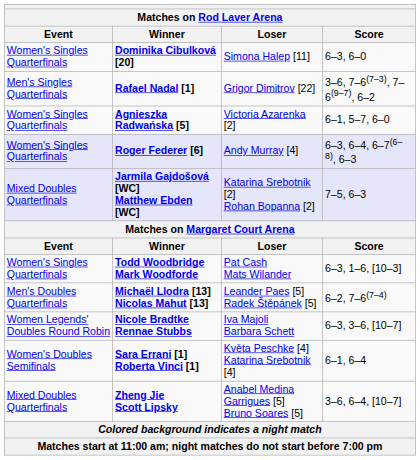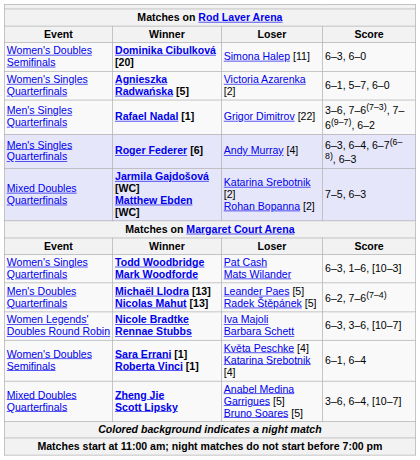Dominika Cibulková [20] | Event: Women's Singles Quarterfinals -> Women's Doubles Semifinals
rows swapped: Agnieszka Radwańska [5] <-> Rafael Nadal [1]
Roger Federer [6] | Event: Women's Singles Quarterfinals -> Men's Singles Quarterfinals
